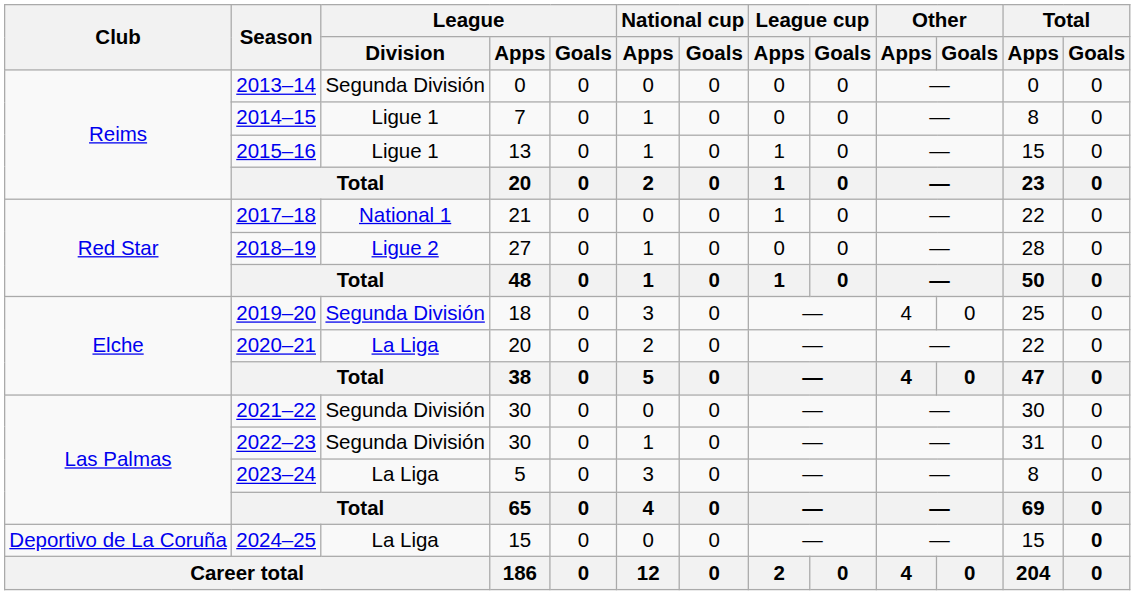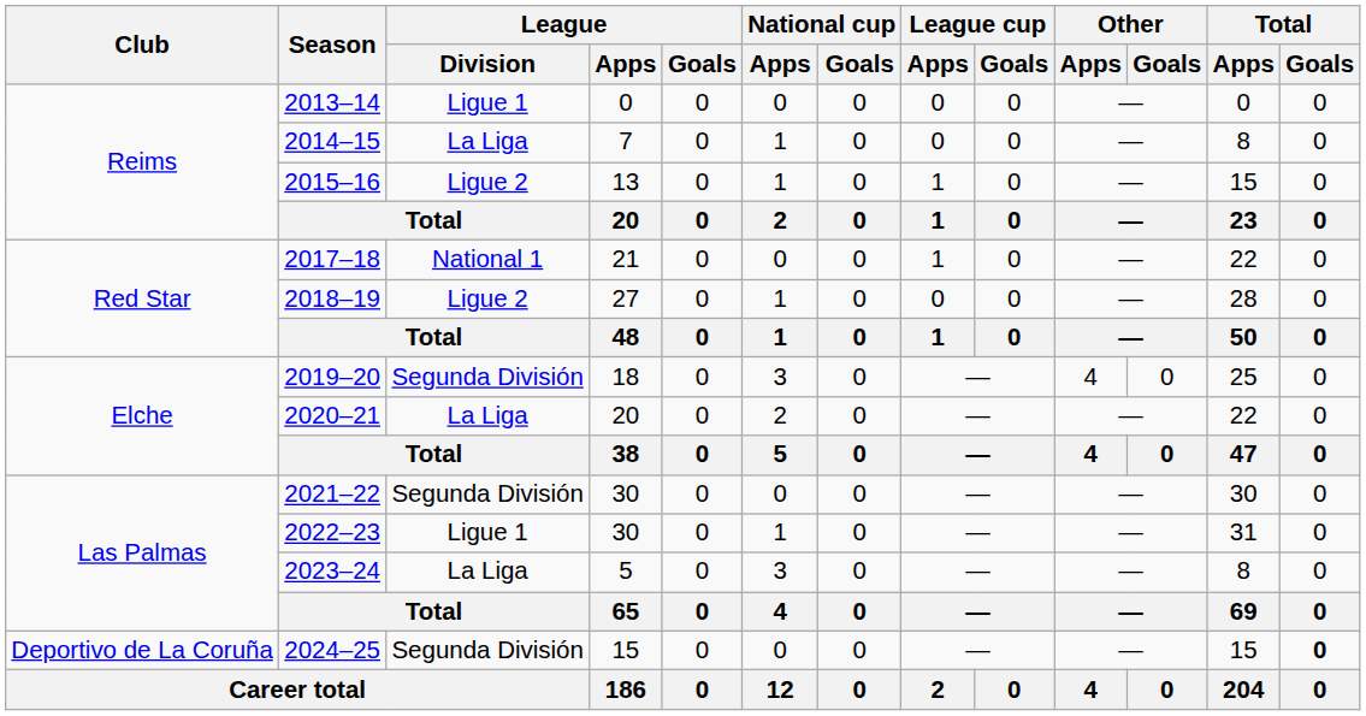2013–14 | League / Division: Segunda División -> Ligue 1
2014–15 | League / Division: Ligue 1 -> La Liga
2015–16 | League / Division: Ligue 1 -> Ligue 2
2022–23 | League / Division: Segunda División -> Ligue 1
2024–25 | League / Division: La Liga -> Segunda División
